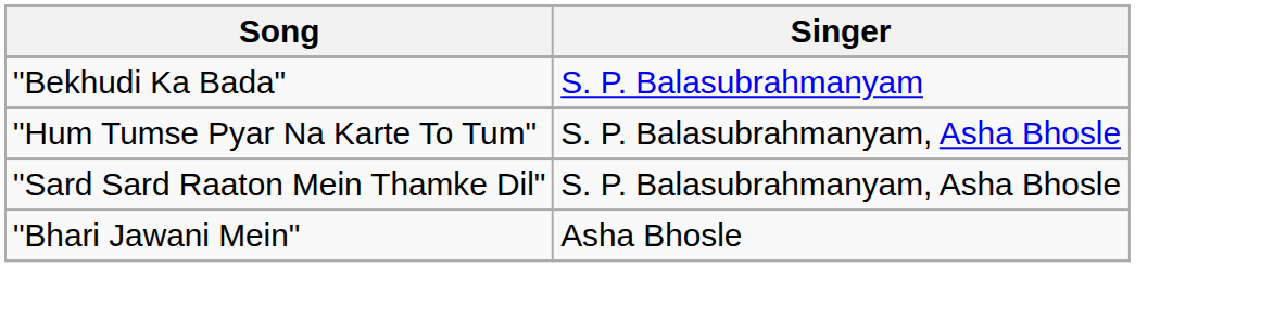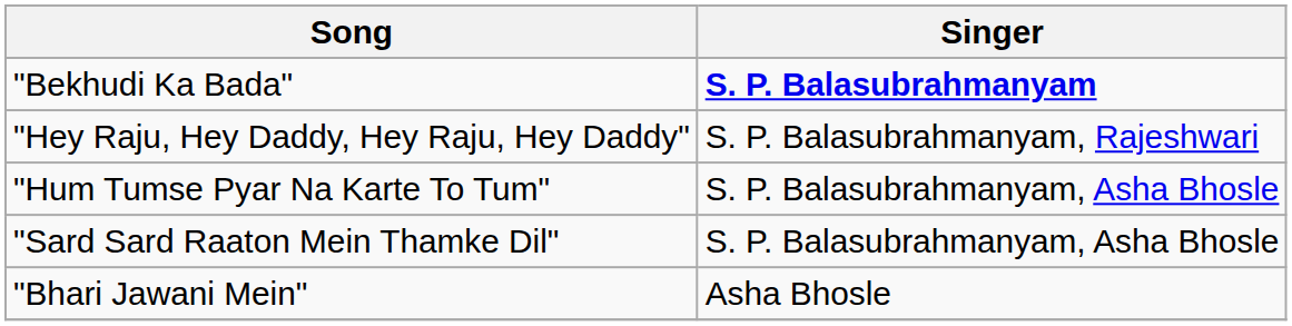"Bekhudi Ka Bada" | Singer: normal -> bold
+ row: "Hey Raju, Hey Daddy, Hey Raju, Hey Daddy" | S. P. Balasubrahmanyam, Rajeshwari
